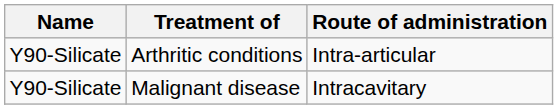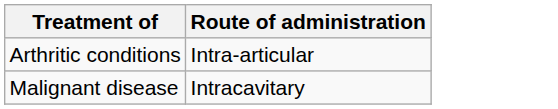- column: Name | Y90-Silicate | Y90-Silicate
